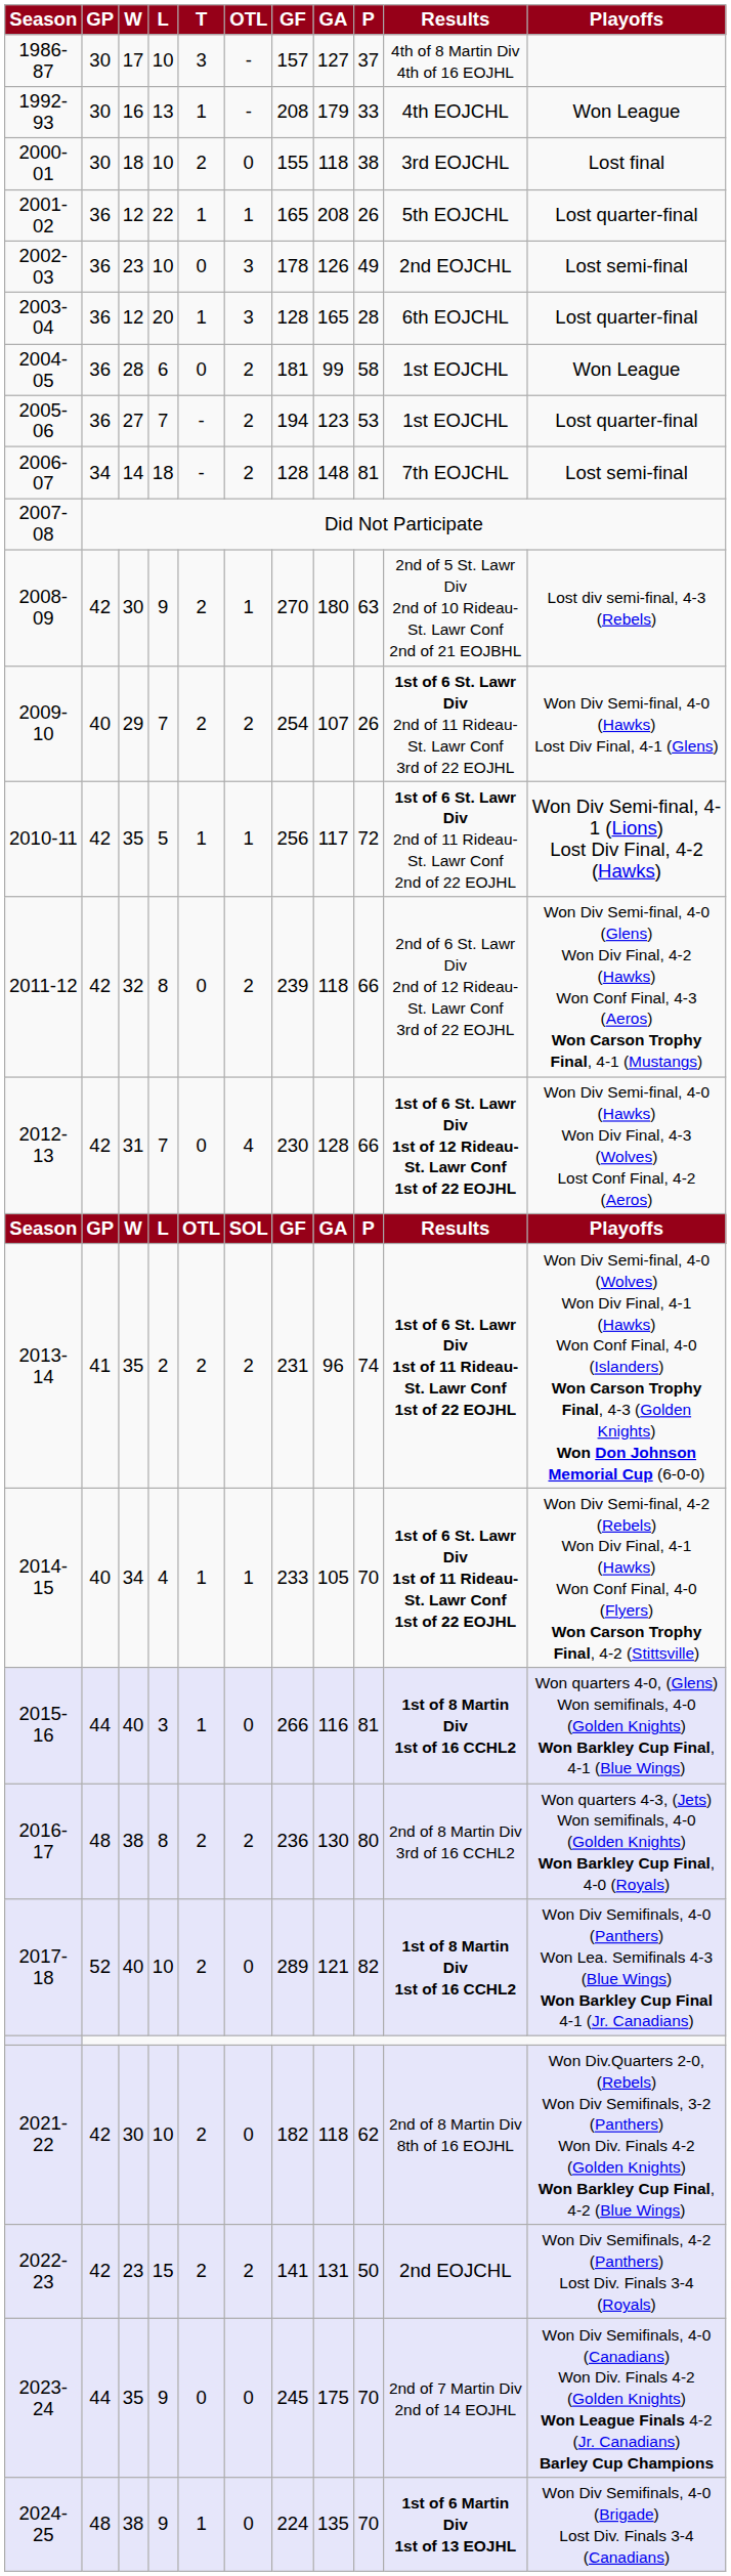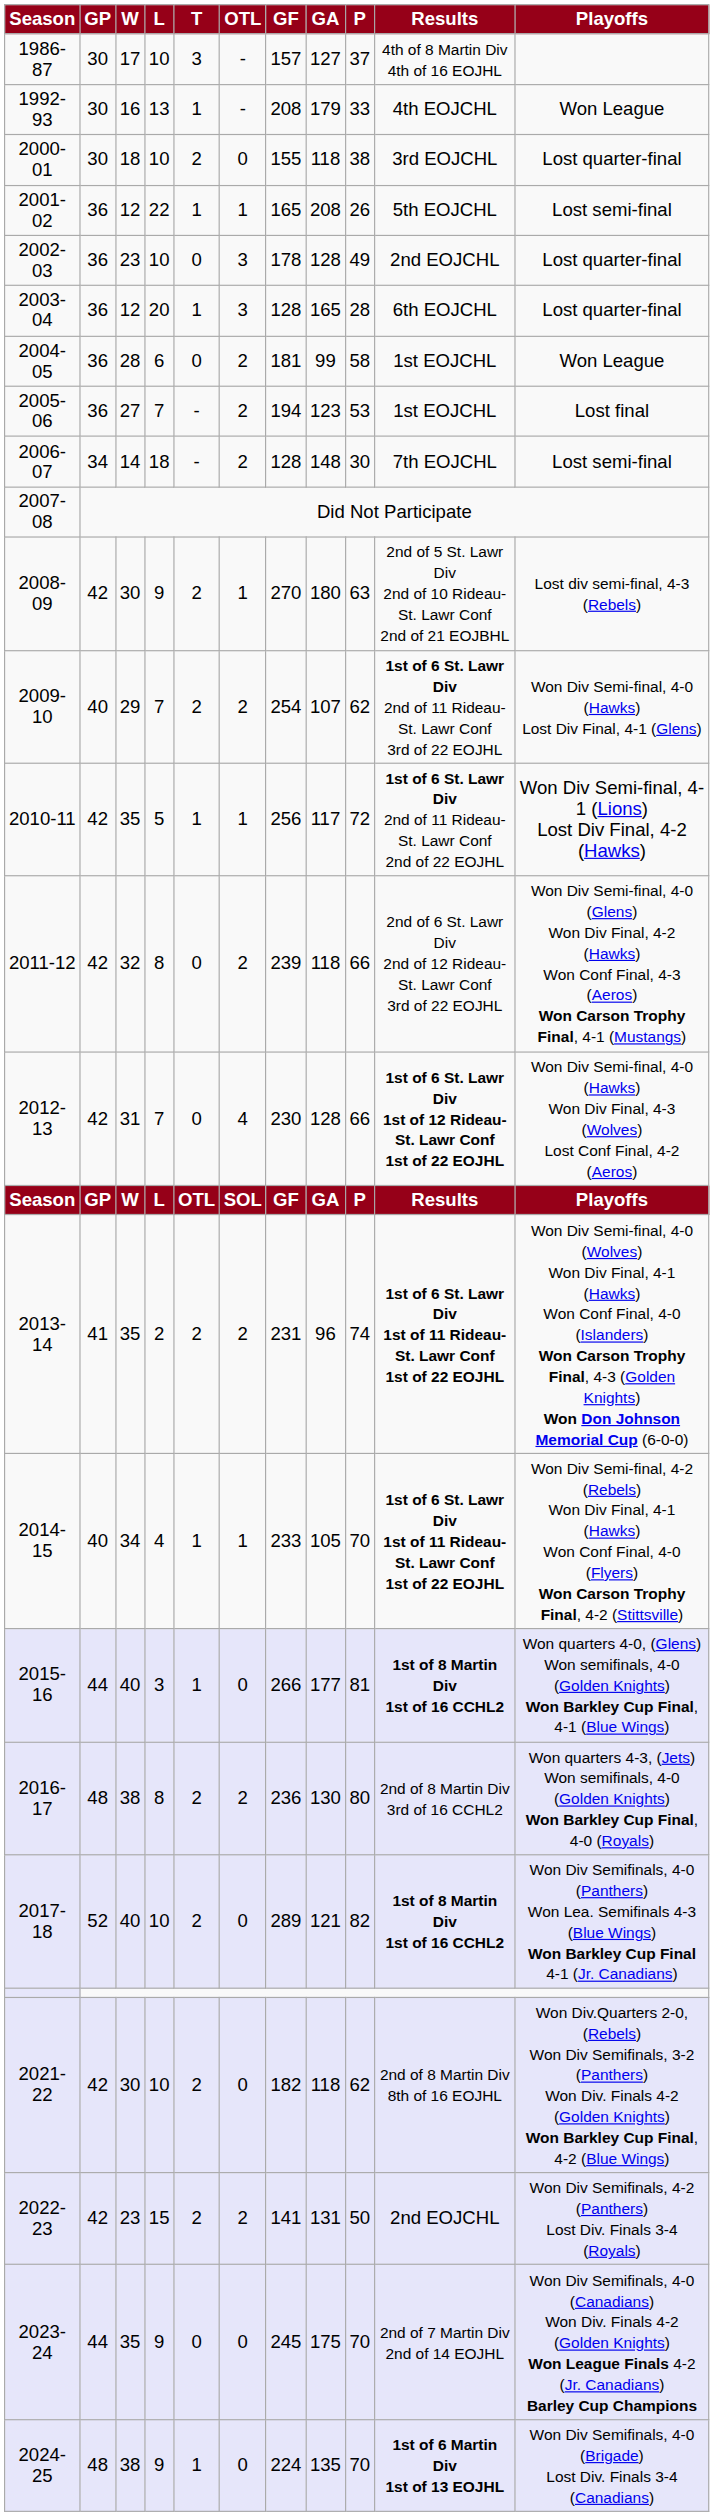2000-01 | Playoffs: Lost final -> Lost quarter-final
2001-02 | Playoffs: Lost quarter-final -> Lost semi-final
2002-03 | GA: 126 -> 128
2002-03 | Playoffs: Lost semi-final -> Lost quarter-final
2005-06 | Playoffs: Lost quarter-final -> Lost final
2006-07 | P: 81 -> 30
2009-10 | P: 26 -> 62
2015-16 | GA: 116 -> 177
